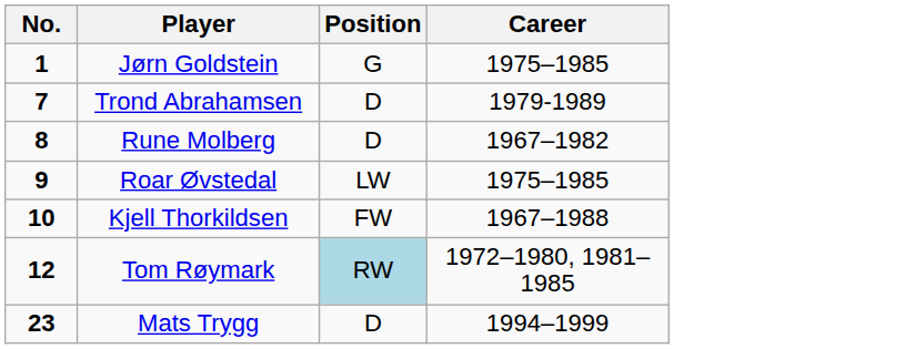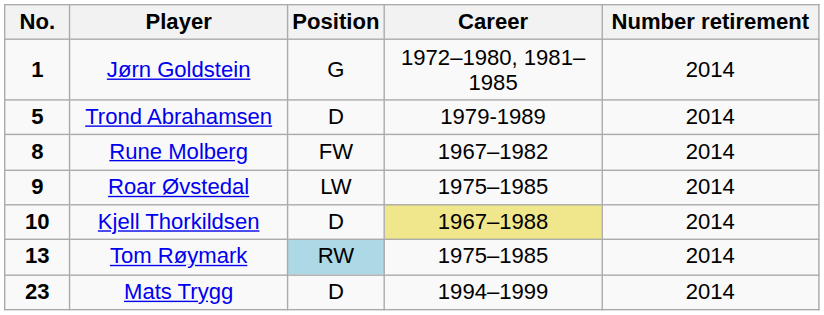+ column: Number retirement | 2014 | 2014 | 2014 | 2014 | 2014 | 2014 | 2014
Jørn Goldstein | Career: 1975–1985 -> 1972–1980, 1981–1985
Trond Abrahamsen | No.: 7 -> 5
Rune Molberg | Position: D -> FW
Kjell Thorkildsen | Position: FW -> D
Kjell Thorkildsen | Career: no background -> khaki background
Tom Røymark | No.: 12 -> 13
Tom Røymark | Career: 1972–1980, 1981–1985 -> 1975–1985
